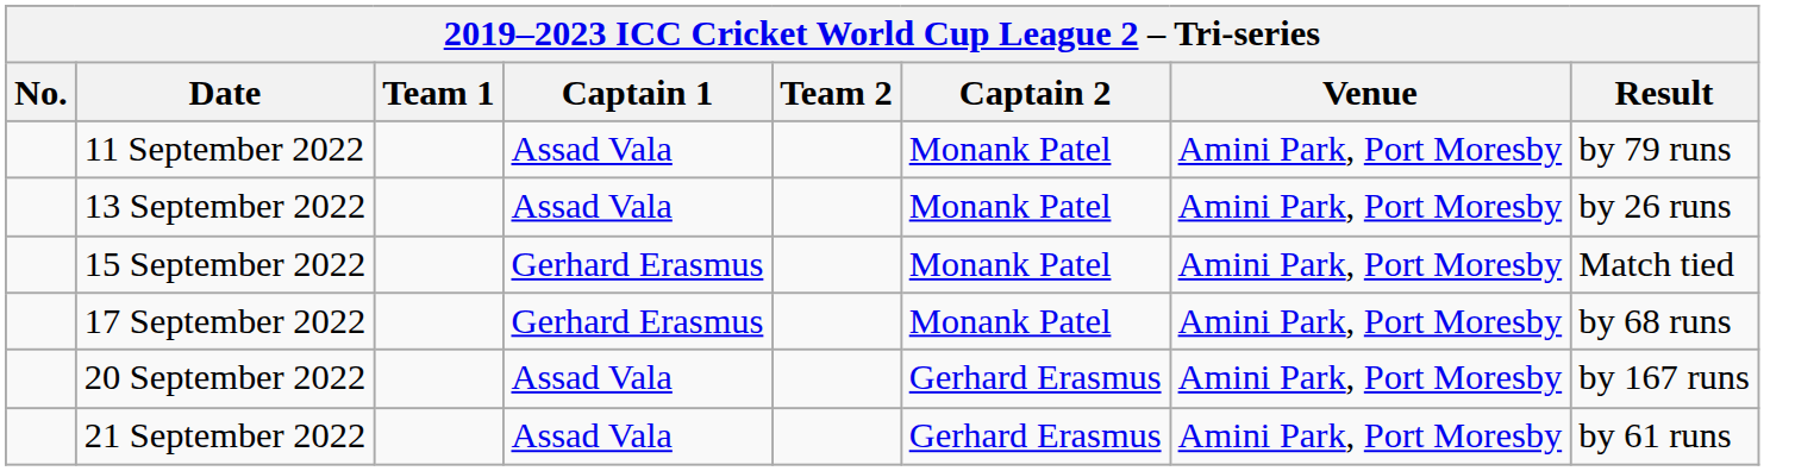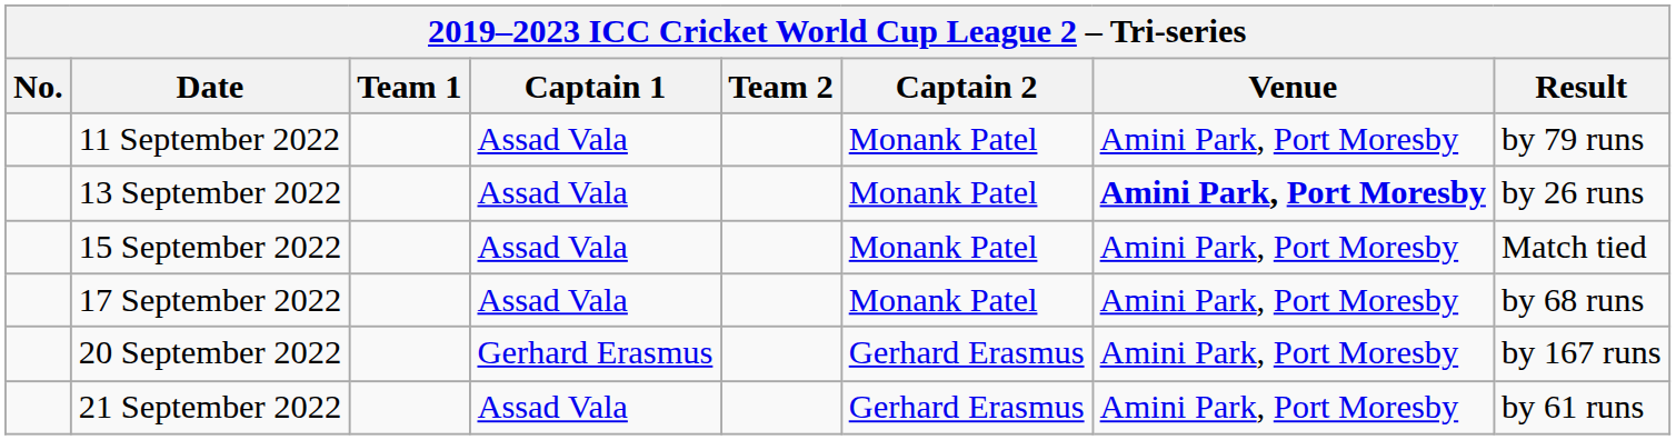13 September 2022 | Venue: normal -> bold
15 September 2022 | Captain 1: Gerhard Erasmus -> Assad Vala
17 September 2022 | Captain 1: Gerhard Erasmus -> Assad Vala
20 September 2022 | Captain 1: Assad Vala -> Gerhard Erasmus
